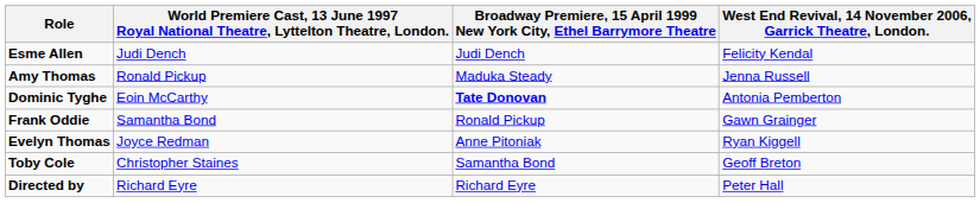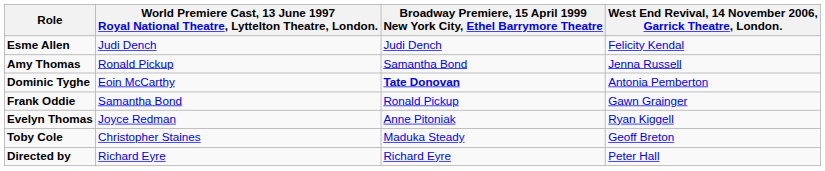Amy Thomas | column 3: Maduka Steady -> Samantha Bond
Toby Cole | column 3: Samantha Bond -> Maduka Steady
